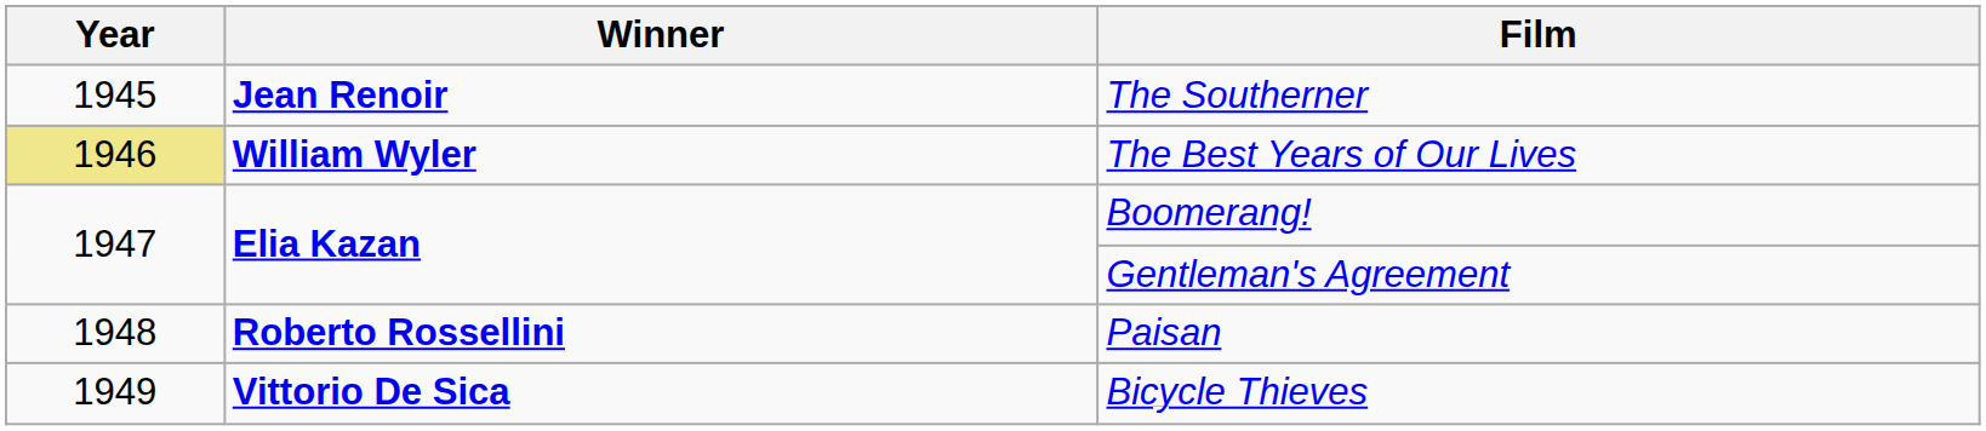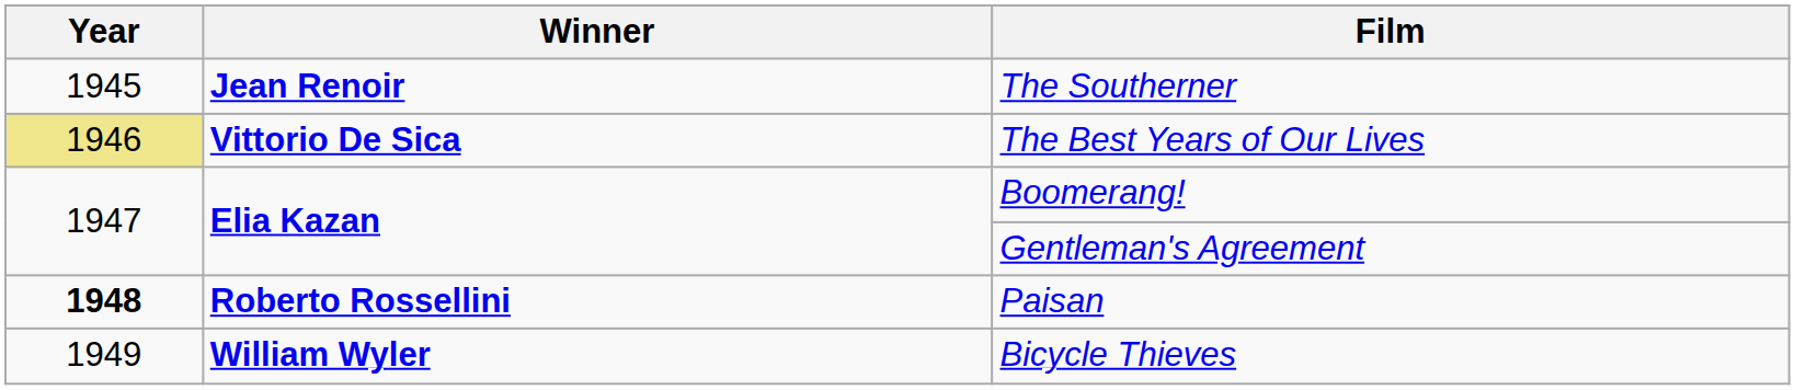The Best Years of Our Lives | Winner: William Wyler -> Vittorio De Sica
Paisan | Year: normal -> bold
Bicycle Thieves | Winner: Vittorio De Sica -> William Wyler
